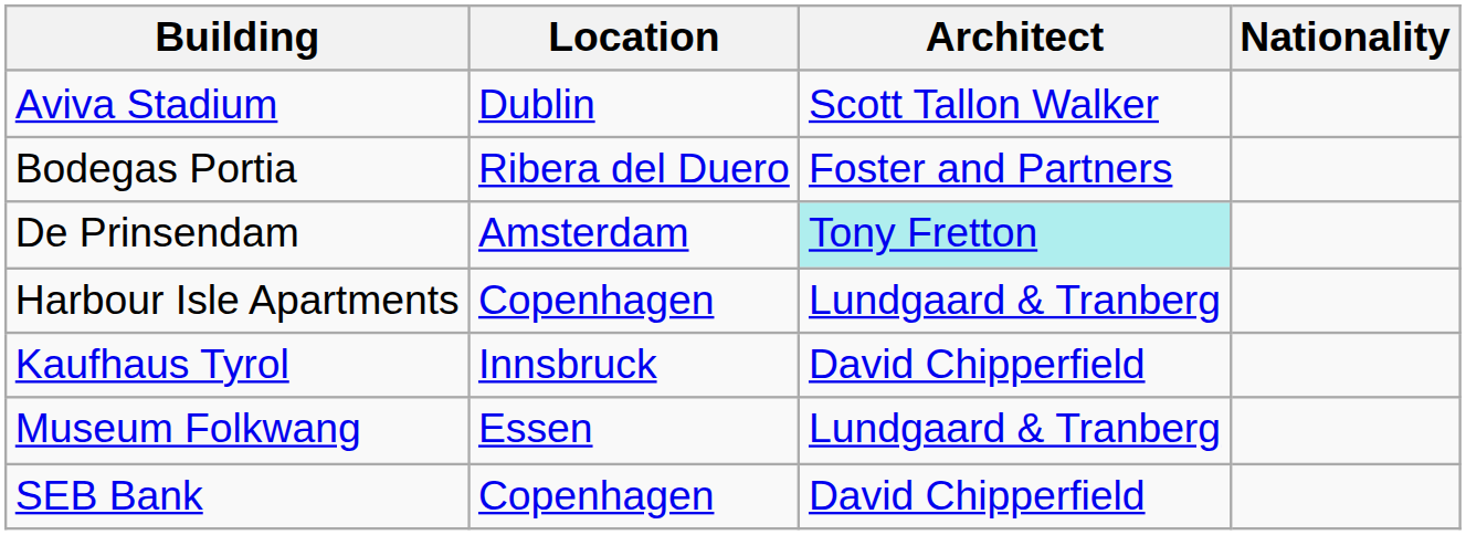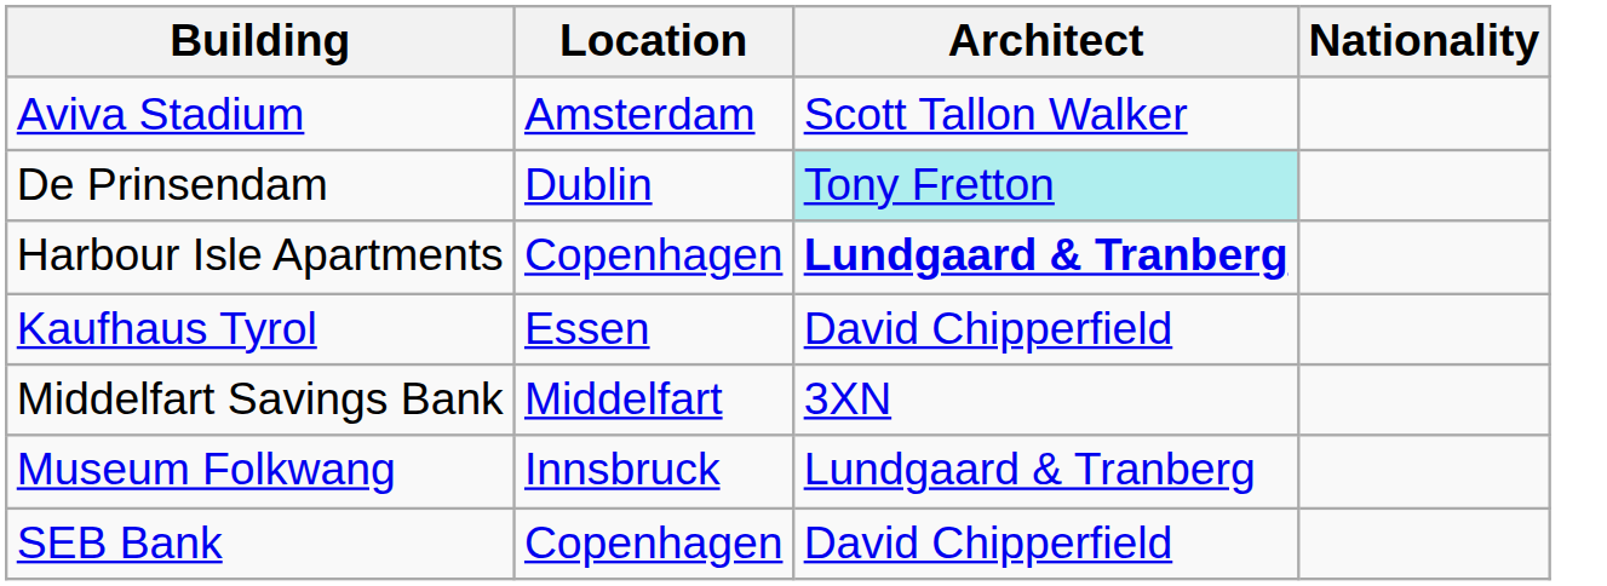Aviva Stadium | Location: Dublin -> Amsterdam
- row: Bodegas Portia | Ribera del Duero | Foster and Partners
De Prinsendam | Location: Amsterdam -> Dublin
Harbour Isle Apartments | Architect: normal -> bold
Kaufhaus Tyrol | Location: Innsbruck -> Essen
+ row: Middelfart Savings Bank | Middelfart | 3XN
Museum Folkwang | Location: Essen -> Innsbruck
